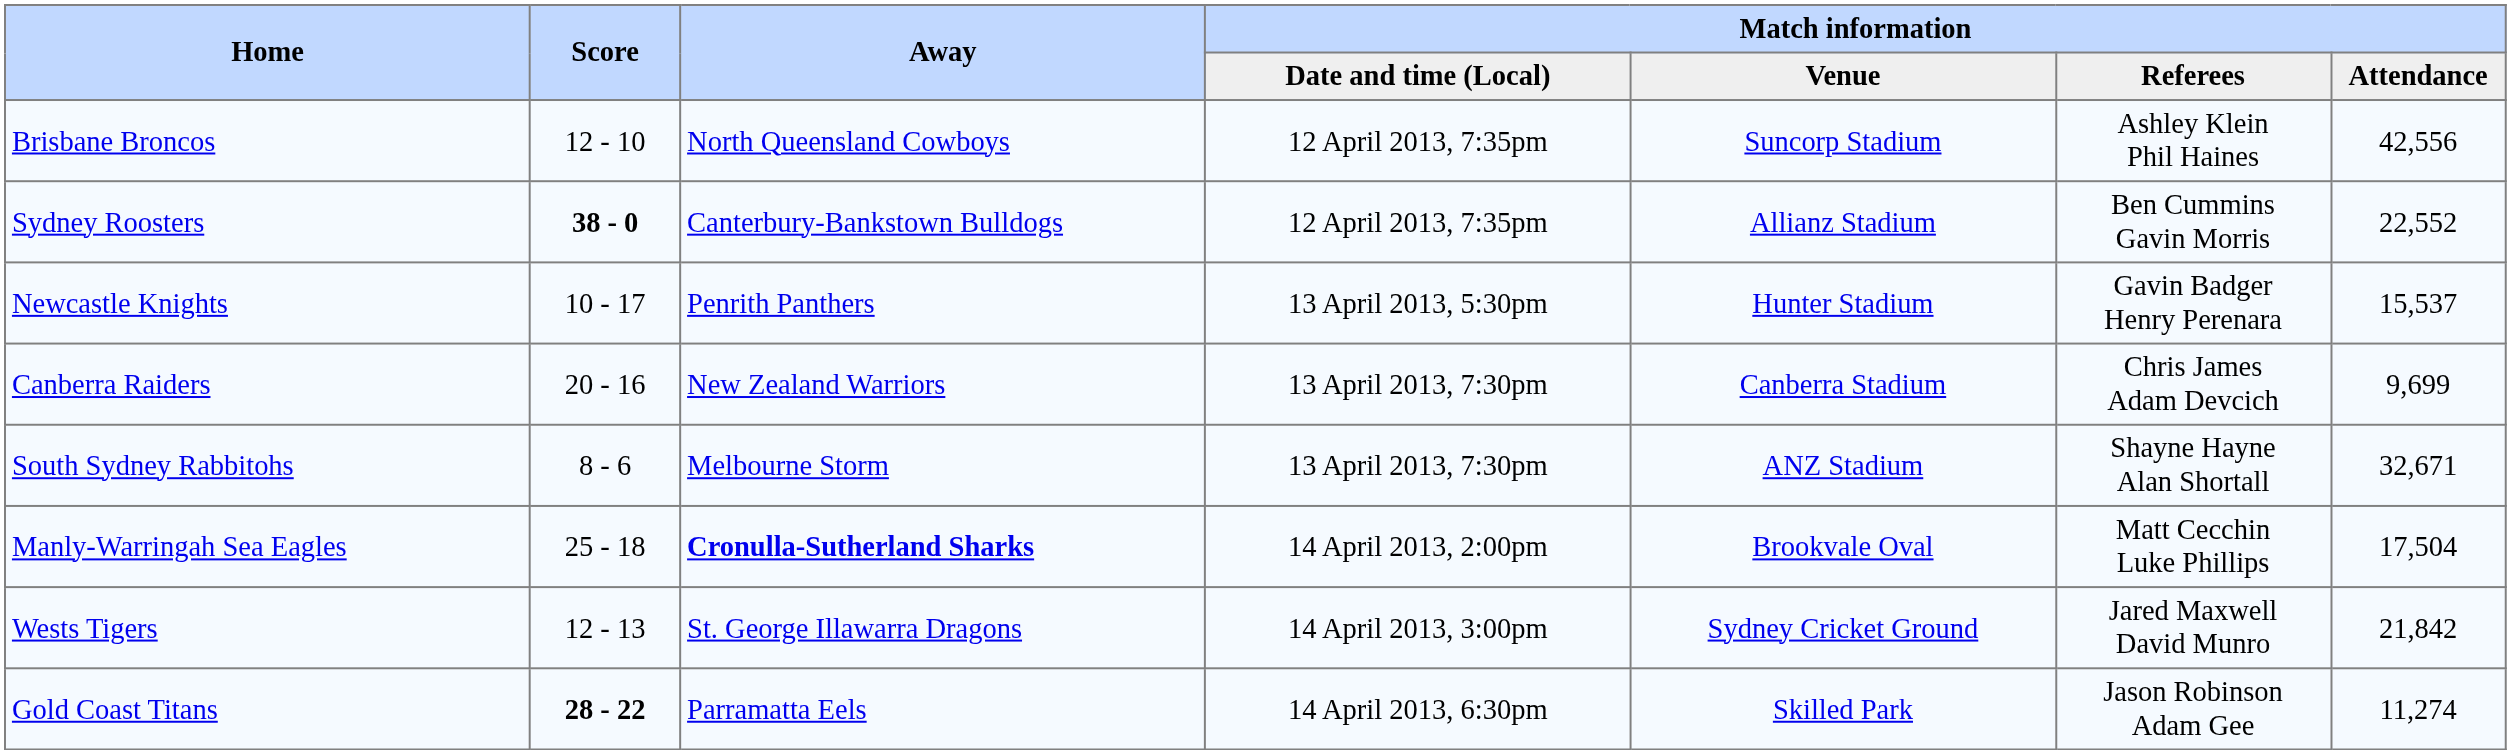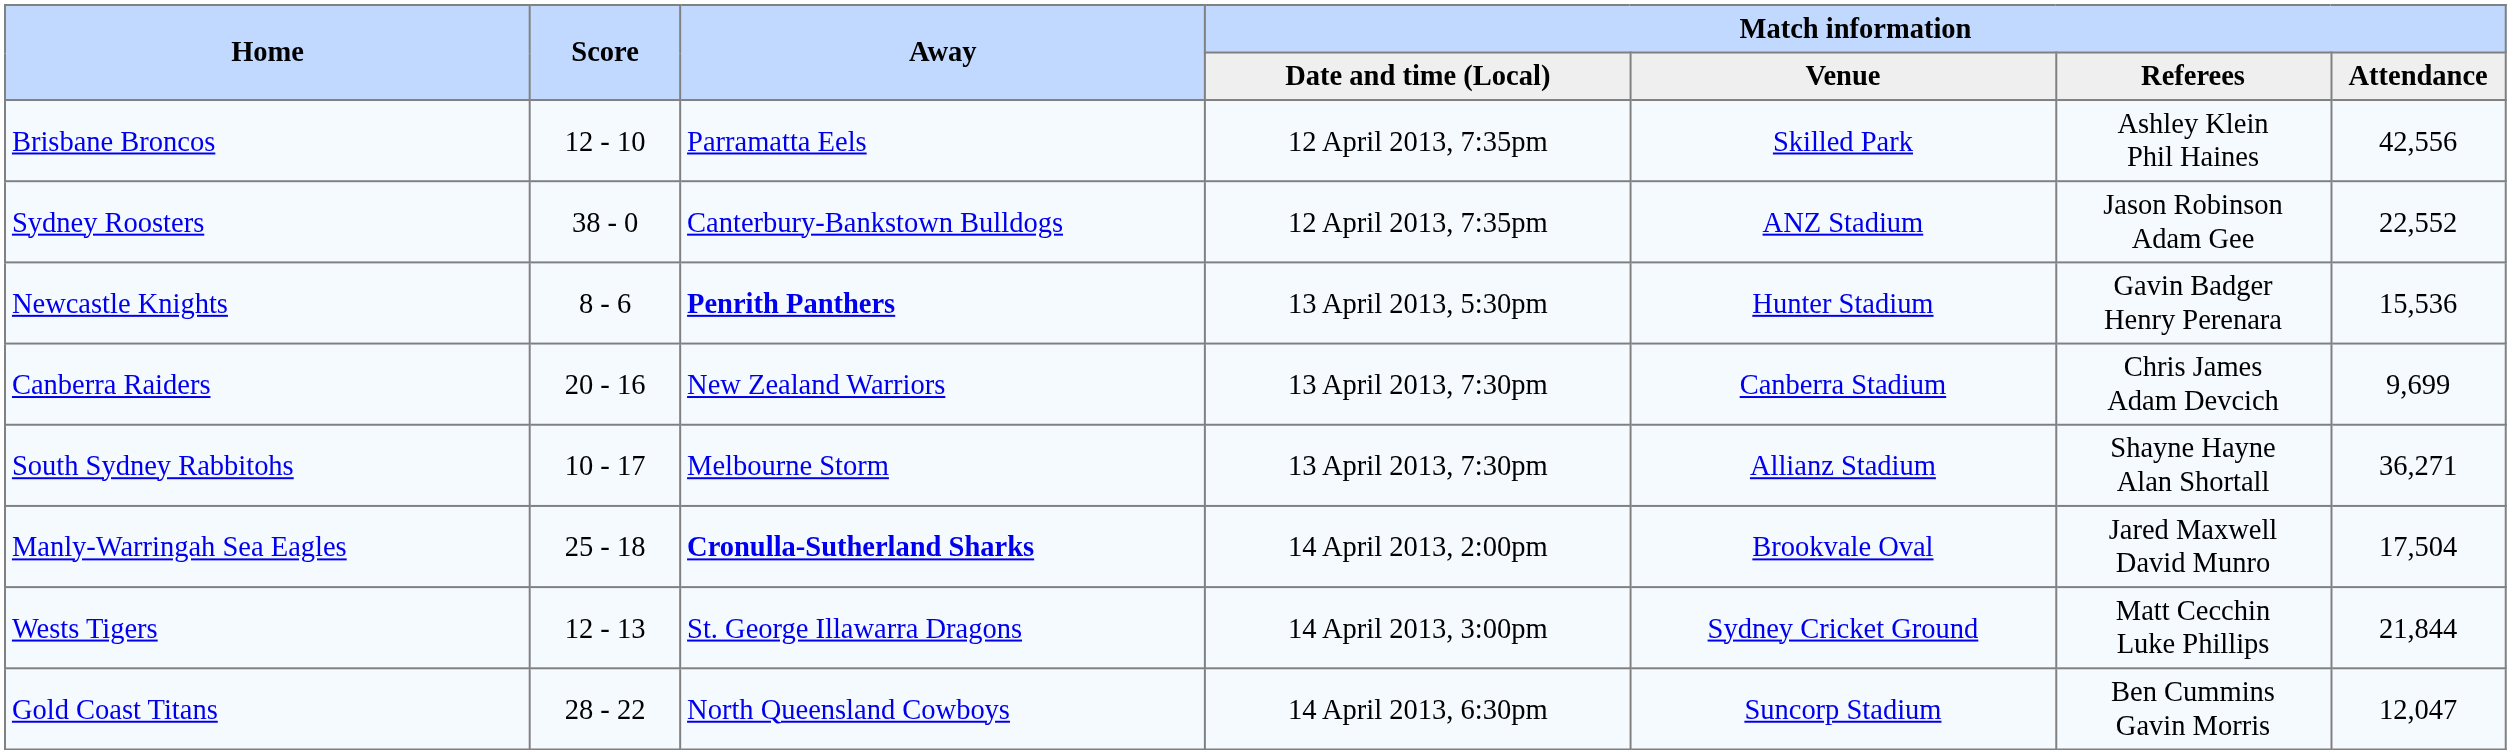Brisbane Broncos | Away: North Queensland Cowboys -> Parramatta Eels
Brisbane Broncos | Match information / Venue: Suncorp Stadium -> Skilled Park
Sydney Roosters | Score: bold -> normal
Sydney Roosters | Match information / Venue: Allianz Stadium -> ANZ Stadium
Sydney Roosters | Match information / Referees: Ben Cummins Gavin Morris -> Jason Robinson Adam Gee
Newcastle Knights | Score: 10 - 17 -> 8 - 6
Newcastle Knights | Away: normal -> bold
Newcastle Knights | Match information / Attendance: 15,537 -> 15,536
South Sydney Rabbitohs | Score: 8 - 6 -> 10 - 17
South Sydney Rabbitohs | Match information / Venue: ANZ Stadium -> Allianz Stadium
South Sydney Rabbitohs | Match information / Attendance: 32,671 -> 36,271
Manly-Warringah Sea Eagles | Match information / Referees: Matt Cecchin Luke Phillips -> Jared Maxwell David Munro
Wests Tigers | Match information / Referees: Jared Maxwell David Munro -> Matt Cecchin Luke Phillips
Wests Tigers | Match information / Attendance: 21,842 -> 21,844
Gold Coast Titans | Score: bold -> normal
Gold Coast Titans | Away: Parramatta Eels -> North Queensland Cowboys
Gold Coast Titans | Match information / Venue: Skilled Park -> Suncorp Stadium
Gold Coast Titans | Match information / Referees: Jason Robinson Adam Gee -> Ben Cummins Gavin Morris
Gold Coast Titans | Match information / Attendance: 11,274 -> 12,047
